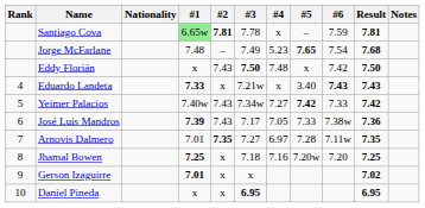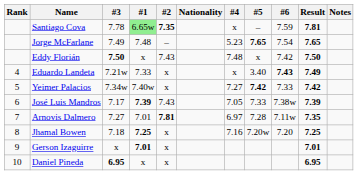columns swapped: Nationality <-> #3
Santiago Cova | #2: 7.81 -> 7.35
Jorge McFarlane | Result: 7.68 -> 7.65
Eduardo Landeta | #1: bold -> normal
Eduardo Landeta | Result: 7.43 -> 7.49
Yeimer Palacios | #2: 7.43 -> x
José Luis Mandros | Result: 7.36 -> 7.39
Arnovis Dalmero | #2: 7.35 -> 7.81
Gerson Izaguirre | Result: 7.02 -> 7.01
